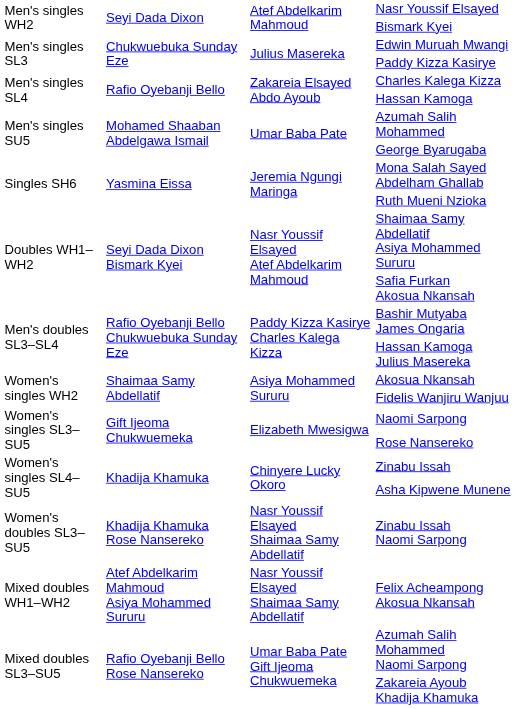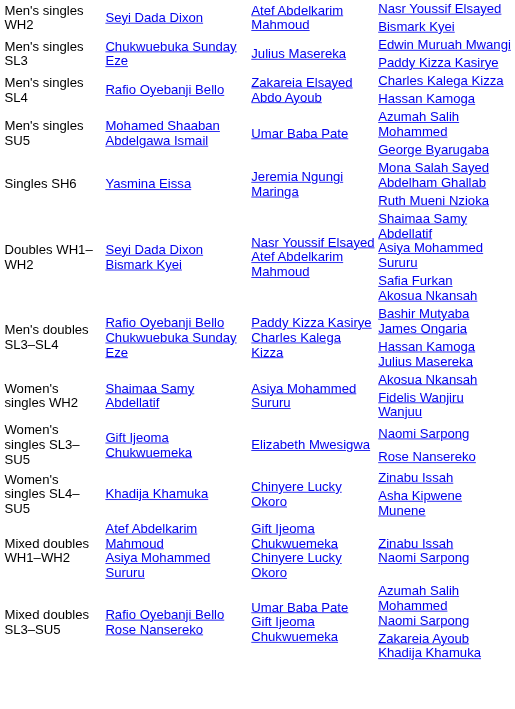Zinabu Issah Naomi Sarpong | column 1: Women's doubles SL3–SU5 -> Mixed doubles WH1–WH2
Zinabu Issah Naomi Sarpong | column 2: Khadija Khamuka Rose Nansereko -> Atef Abdelkarim Mahmoud Asiya Mohammed Sururu
Zinabu Issah Naomi Sarpong | column 3: Nasr Youssif Elsayed Shaimaa Samy Abdellatif -> Gift Ijeoma Chukwuemeka Chinyere Lucky Okoro
- row: Mixed doubles WH1–WH2 | Atef Abdelkarim Mahmoud Asiya Mohammed Sururu | Nasr Youssif Elsayed Shaimaa Samy Abdellatif | Felix Acheampong Akosua Nkansah
